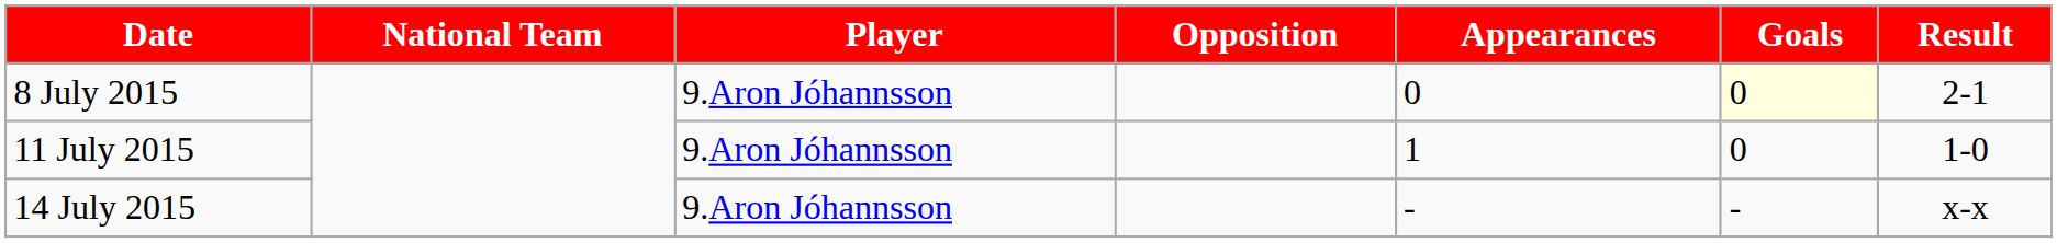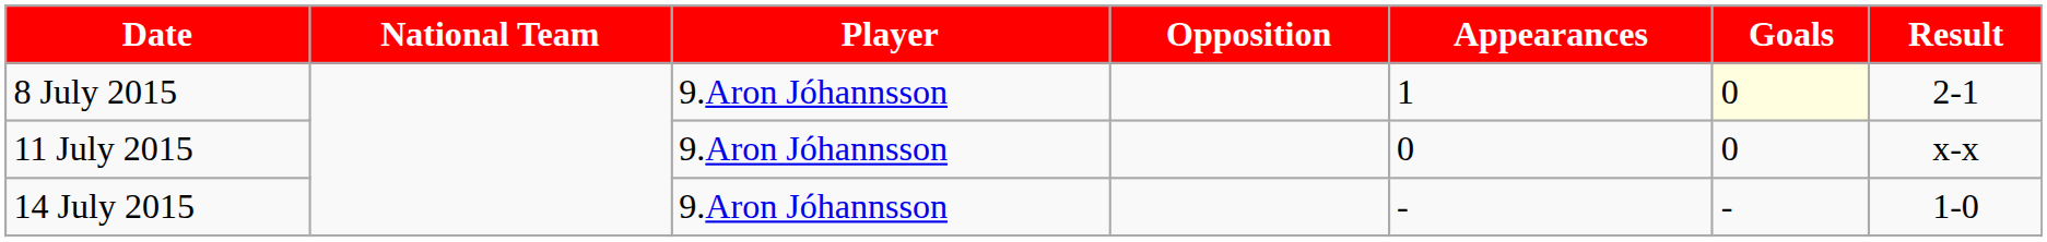8 July 2015 | Appearances: 0 -> 1
11 July 2015 | Appearances: 1 -> 0
11 July 2015 | Result: 1-0 -> x-x
14 July 2015 | Result: x-x -> 1-0
